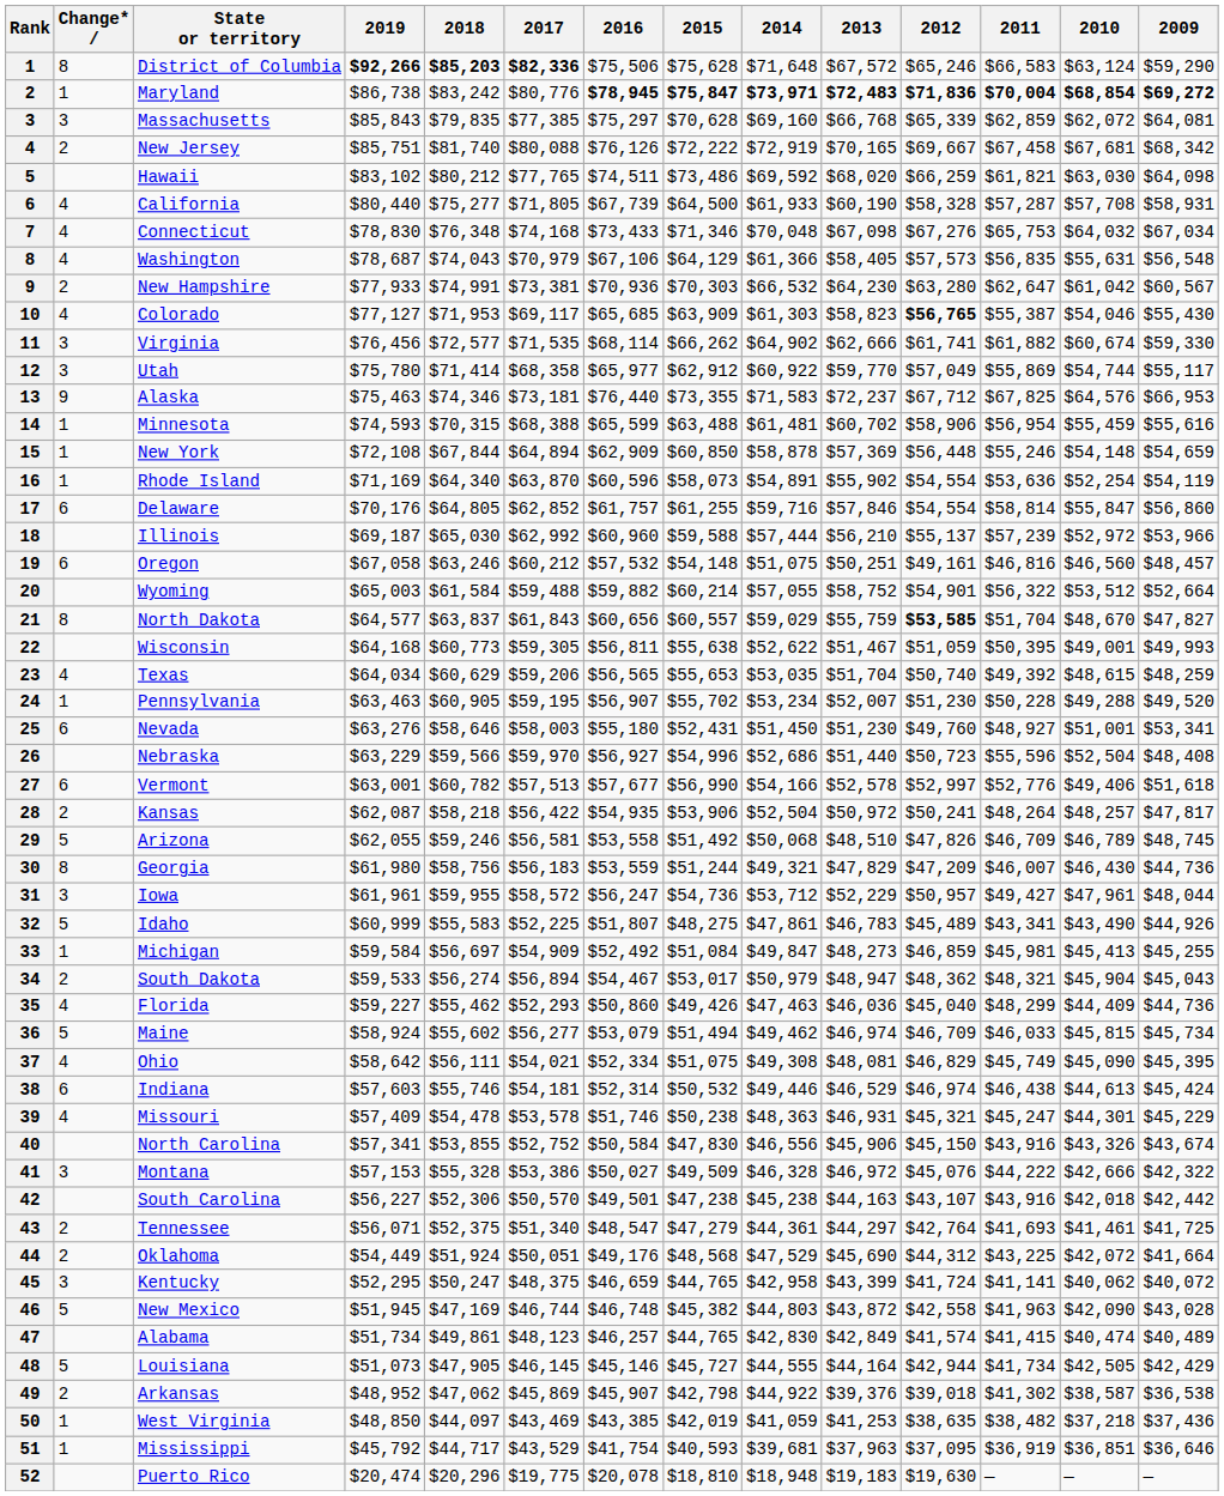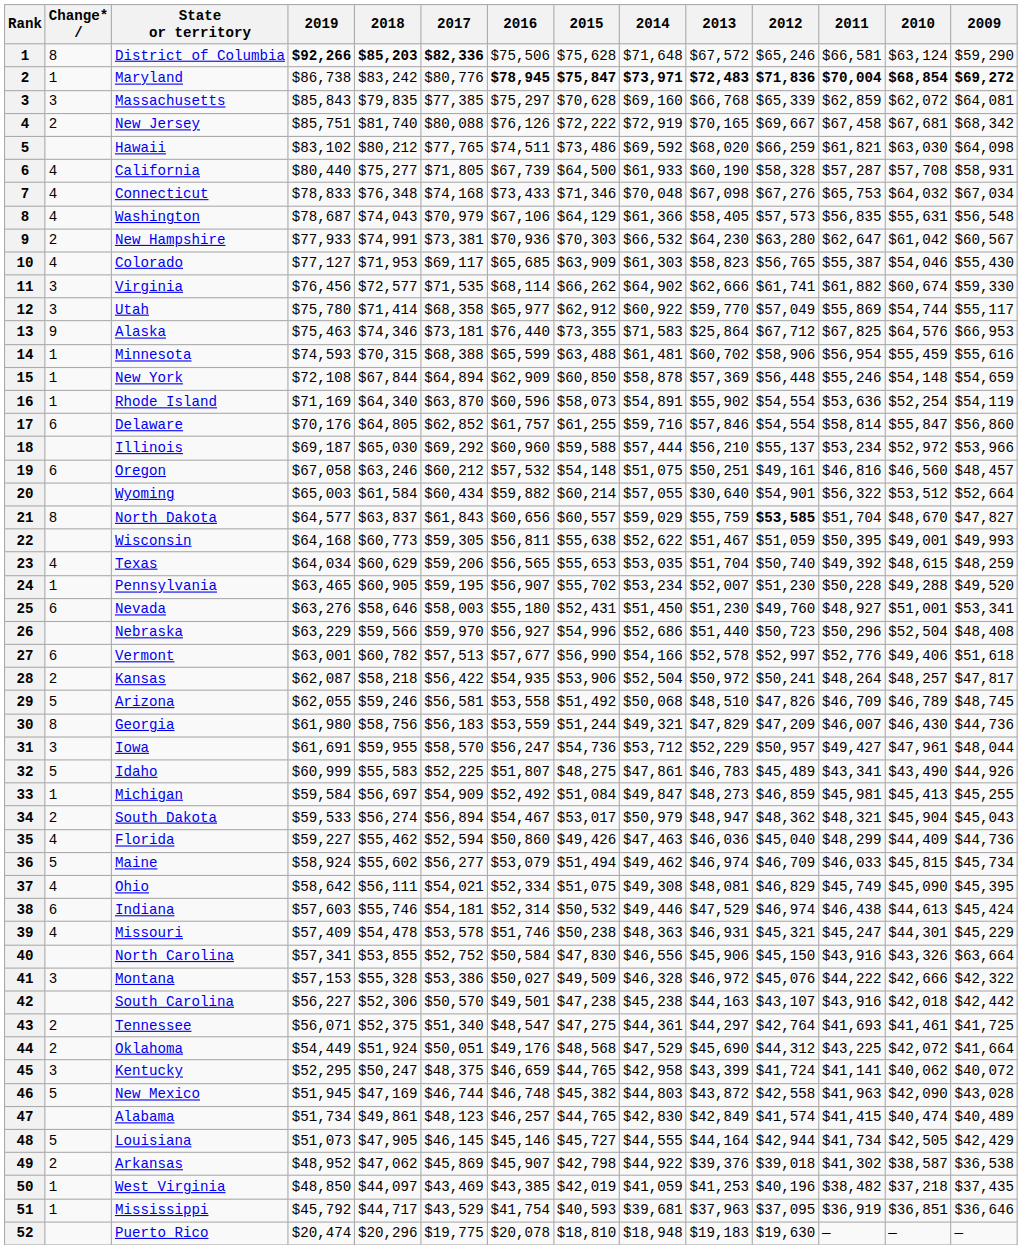District of Columbia | 2011: $66,583 -> $66,581
Connecticut | 2019: $78,830 -> $78,833
Colorado | 2012: bold -> normal
Alaska | 2013: $72,237 -> $25,864
Illinois | 2017: $62,992 -> $69,292
Illinois | 2011: $57,239 -> $53,234
Wyoming | 2017: $59,488 -> $60,434
Wyoming | 2013: $58,752 -> $30,640
Pennsylvania | 2019: $63,463 -> $63,465
Nebraska | 2011: $55,596 -> $50,296
Iowa | 2019: $61,961 -> $61,691
Iowa | 2017: $58,572 -> $58,570
Florida | 2017: $52,293 -> $52,594
Indiana | 2013: $46,529 -> $47,529
North Carolina | 2009: $43,674 -> $63,664
Tennessee | 2015: $47,279 -> $47,275
West Virginia | 2012: $38,635 -> $40,196
West Virginia | 2009: $37,436 -> $37,435
